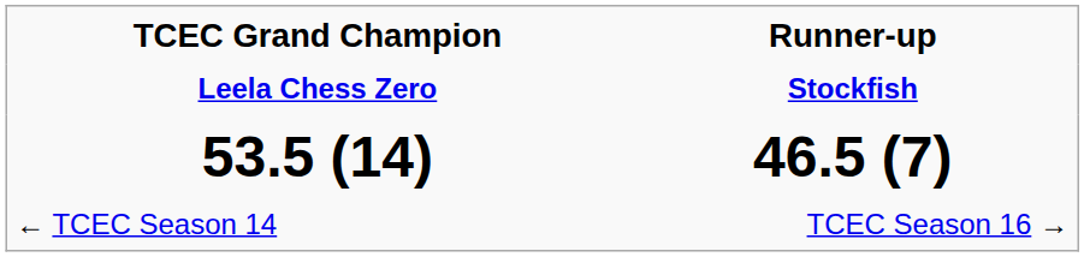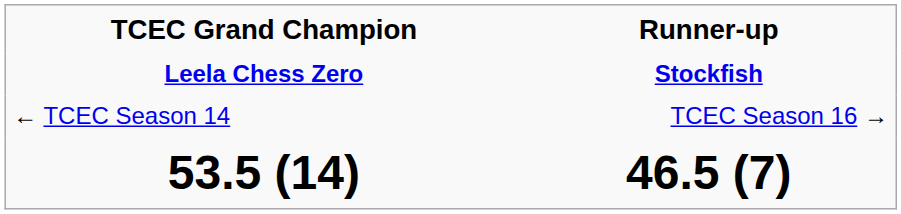rows swapped: 53.5 (14) <-> ← TCEC Season 14
